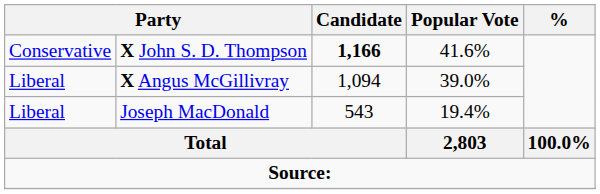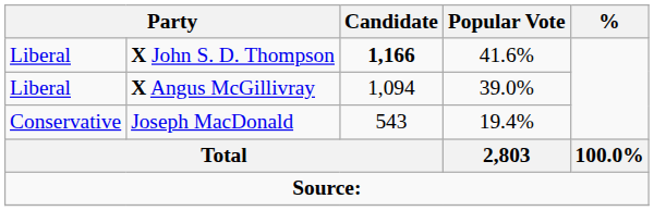X John S. D. Thompson | column 1: Conservative -> Liberal
Joseph MacDonald | column 1: Liberal -> Conservative
